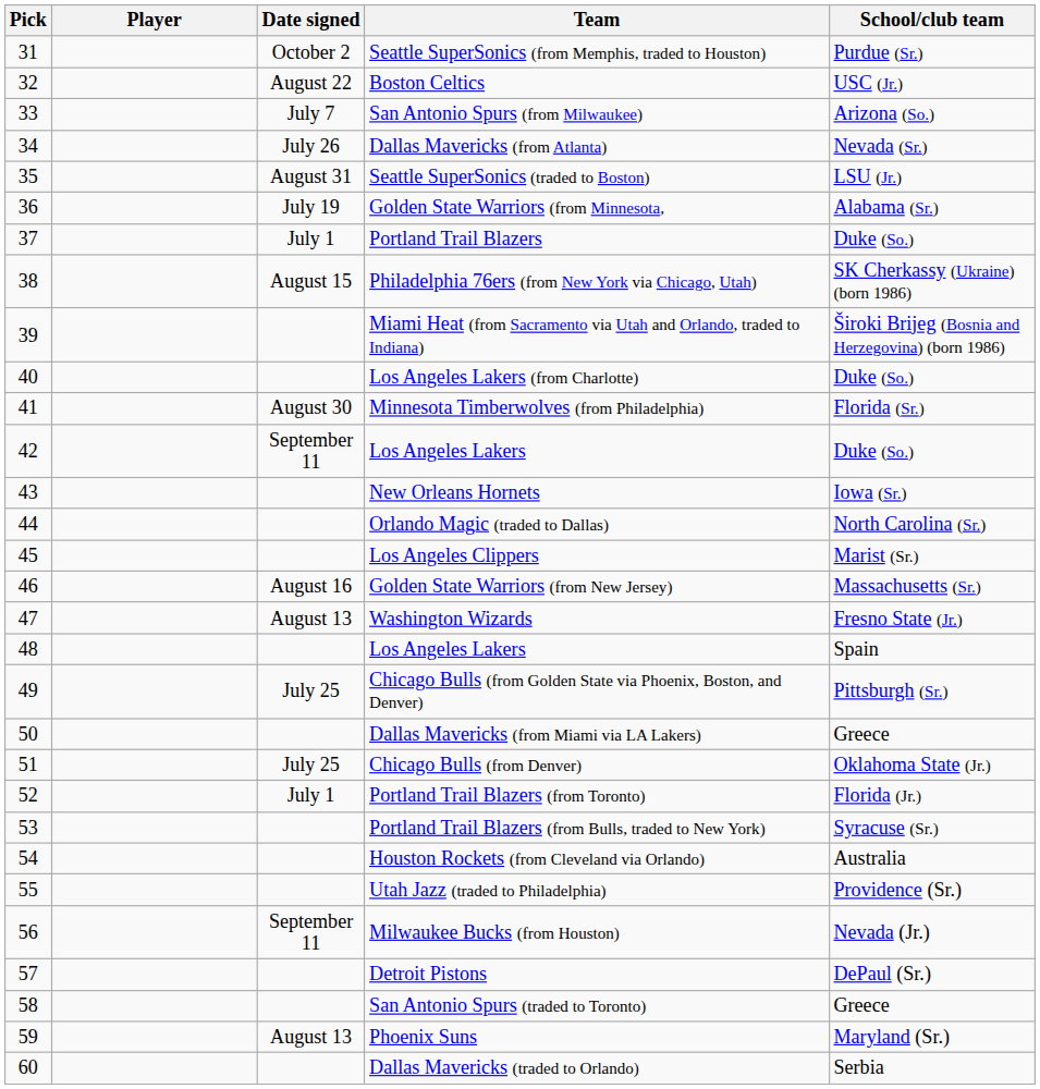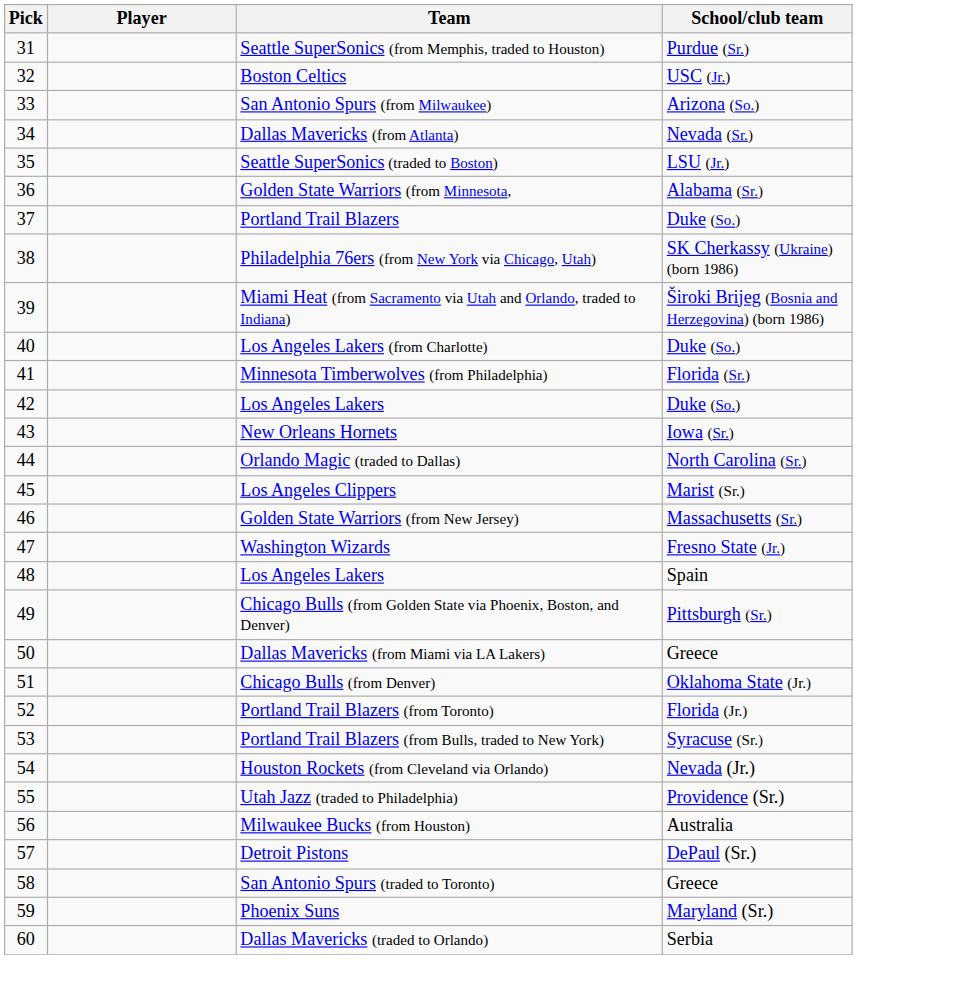- column: Date signed | October 2 | August 22 | July 7 | July 26 | August 31 | July 19 | July 1 | August 15 | August 30 | September 11 | August 16 | August 13 | July 25 | July 25 | July 1 | September 11 | August 13
Houston Rockets (from Cleveland via Orlando) | School/club team: Australia -> Nevada (Jr.)
Milwaukee Bucks (from Houston) | School/club team: Nevada (Jr.) -> Australia
